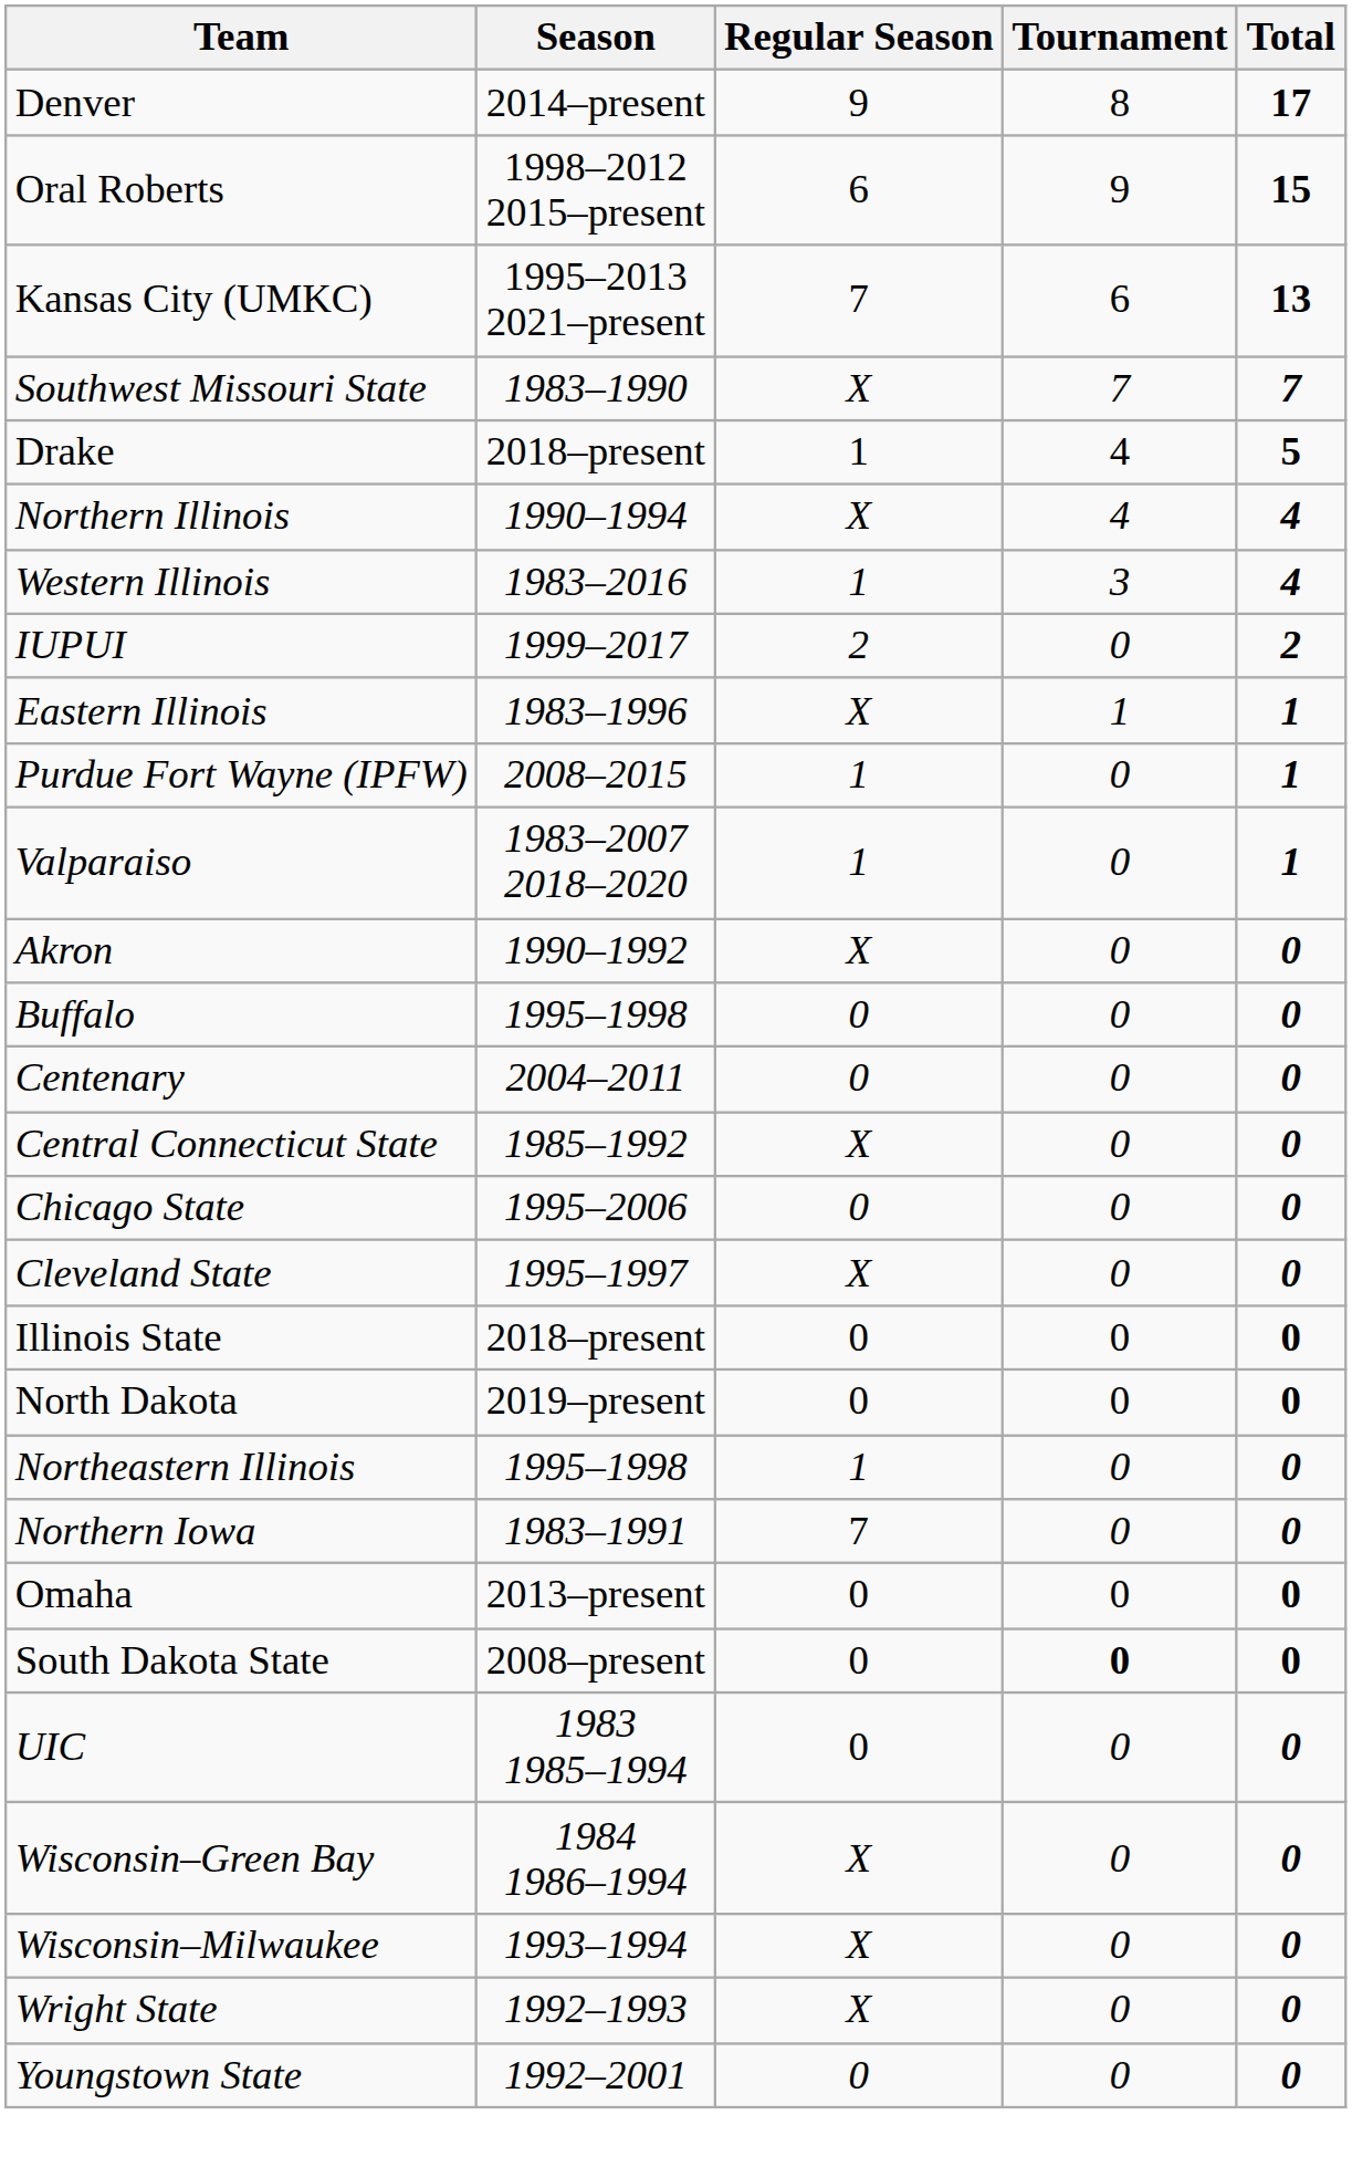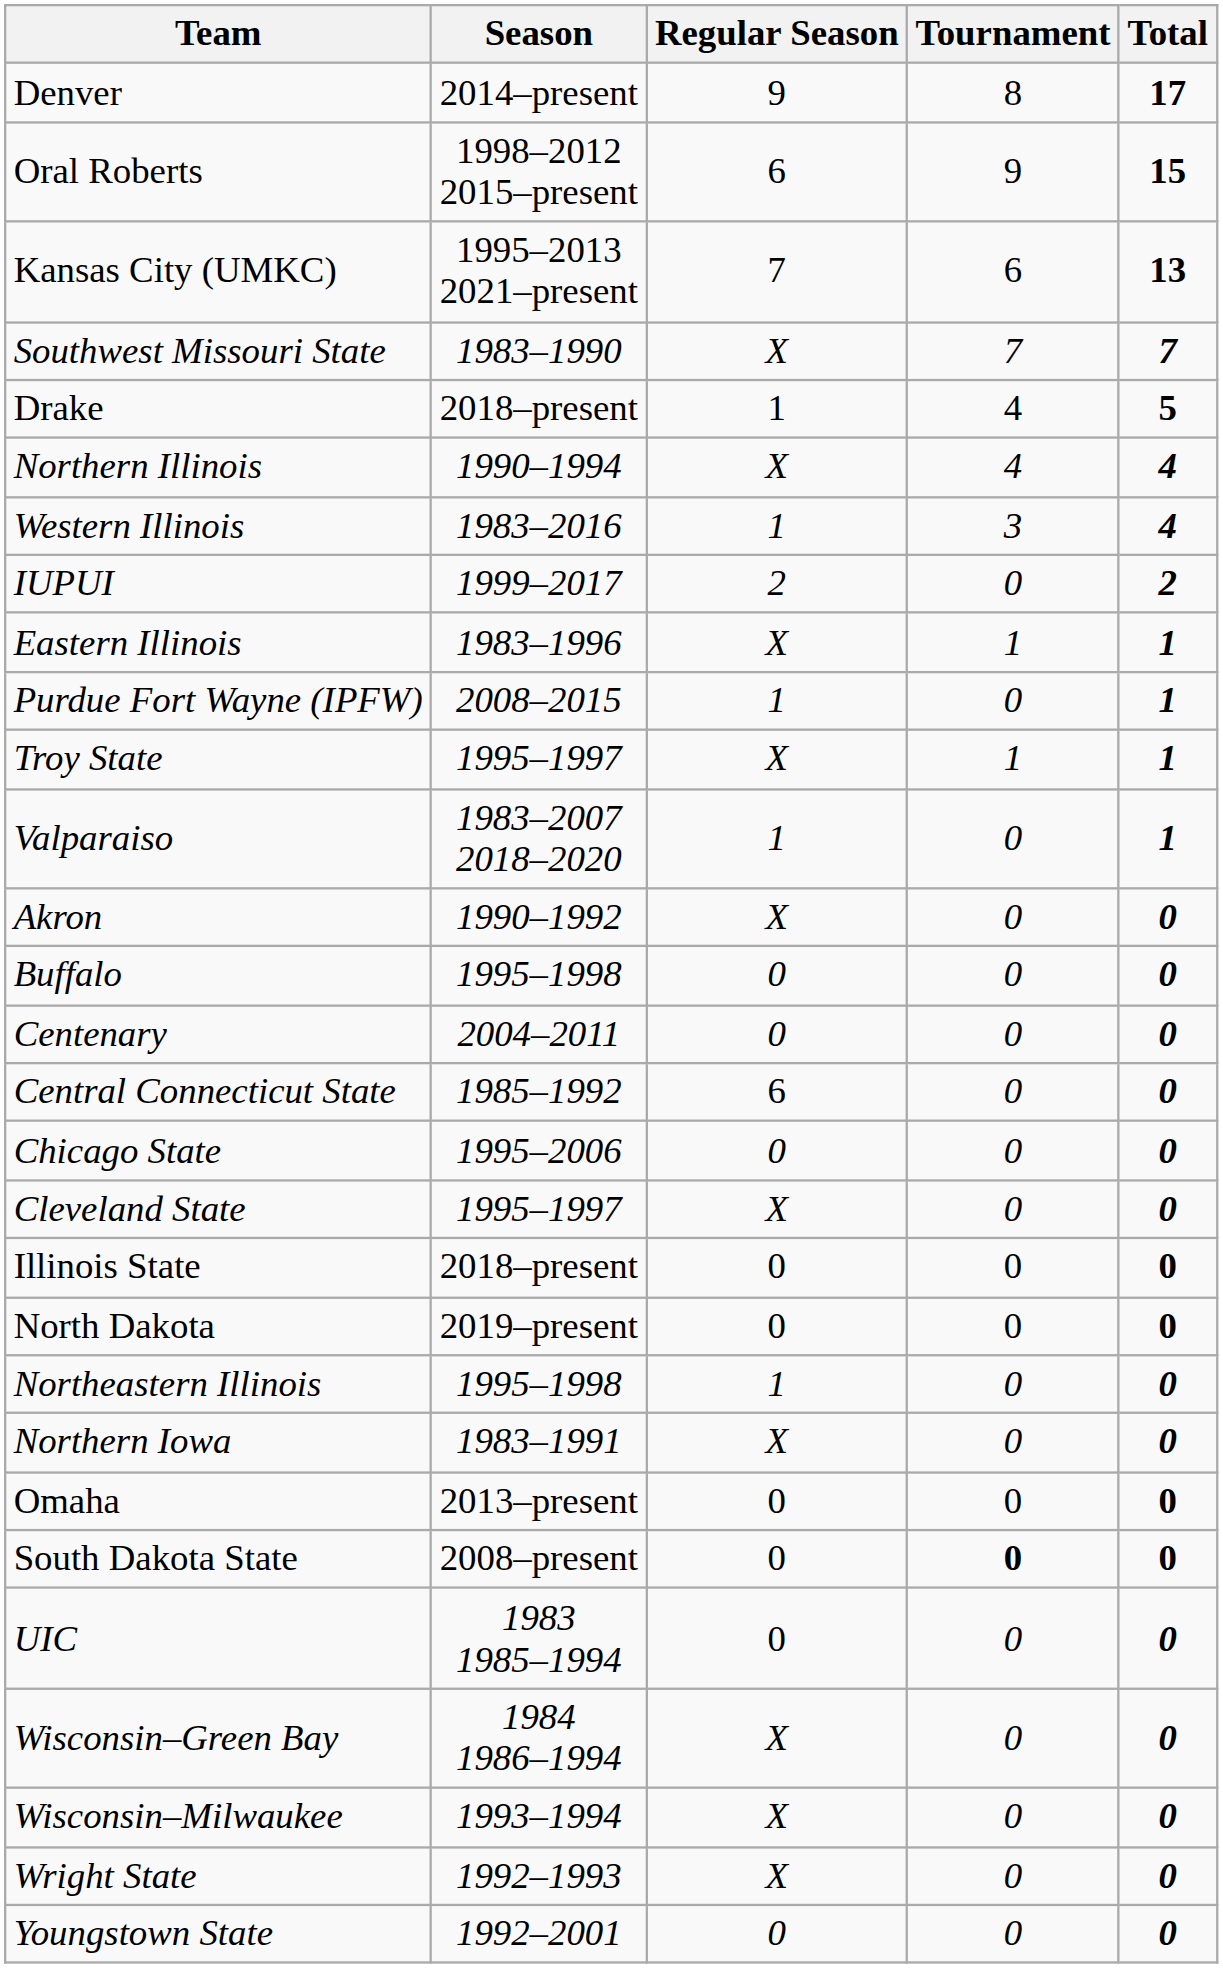+ row: Troy State | 1995–1997 | X | 1 | 1
Central Connecticut State | Regular Season: X -> 6
Northern Iowa | Regular Season: 7 -> X
